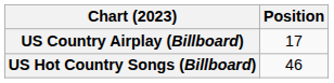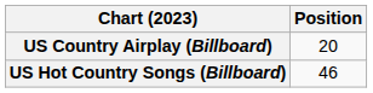US Country Airplay (Billboard) | Position: 17 -> 20
